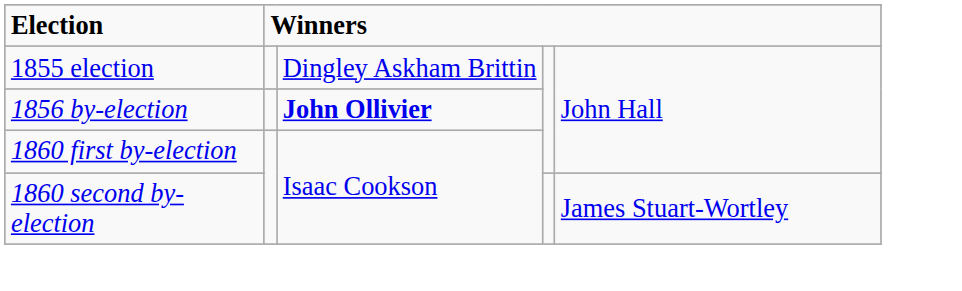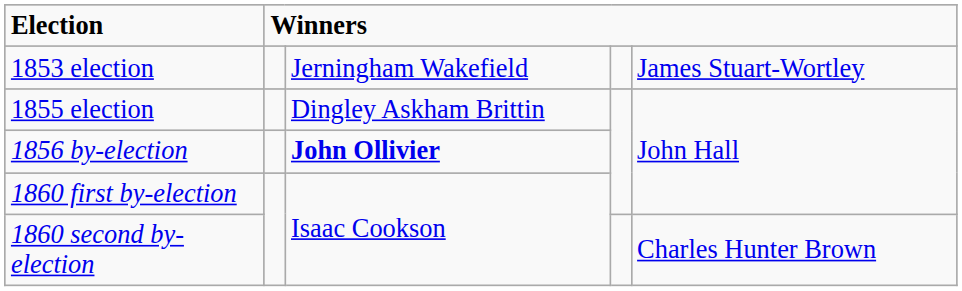+ row: 1853 election | Jerningham Wakefield | James Stuart-Wortley
1860 second by-election | column 5: James Stuart-Wortley -> Charles Hunter Brown
